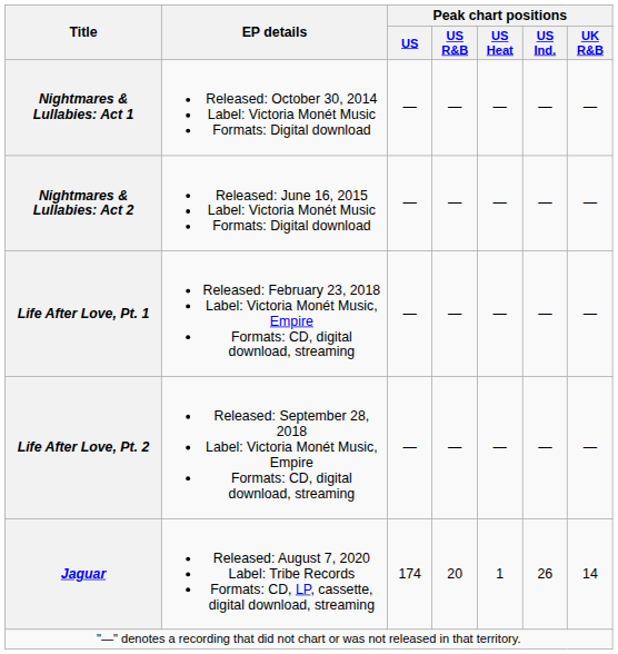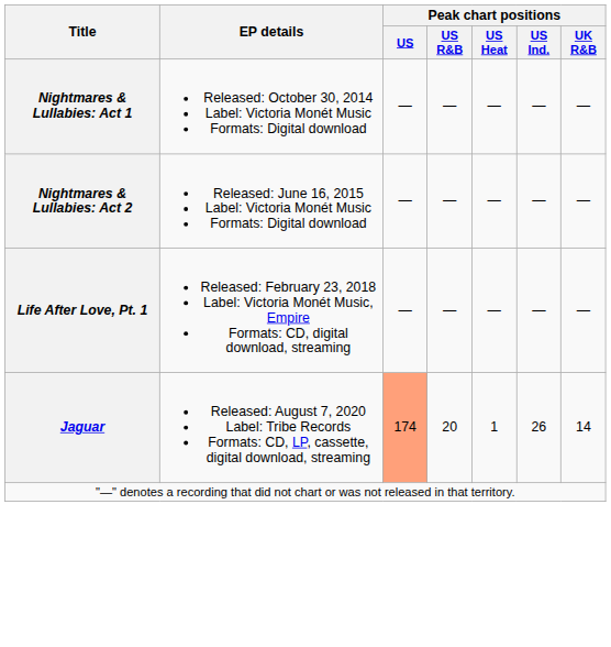- row: Life After Love, Pt. 2 | Released: September 28, 2018 Label: Victoria Monét Music, Empire Formats: CD, digital download, streaming | — | — | — | — | —
Jaguar | Peak chart positions / US: no background -> lightsalmon background
